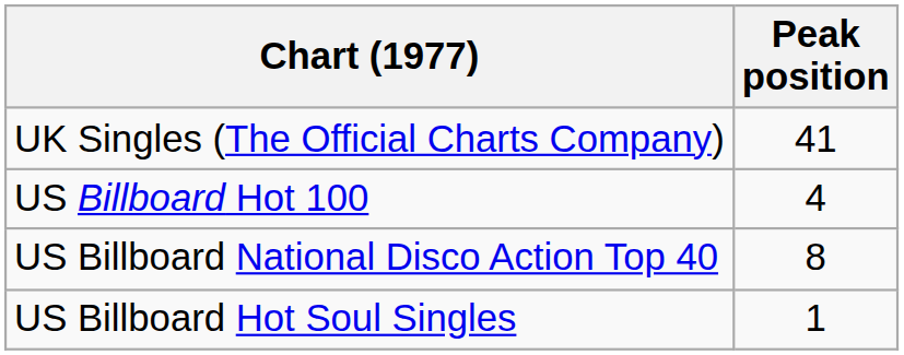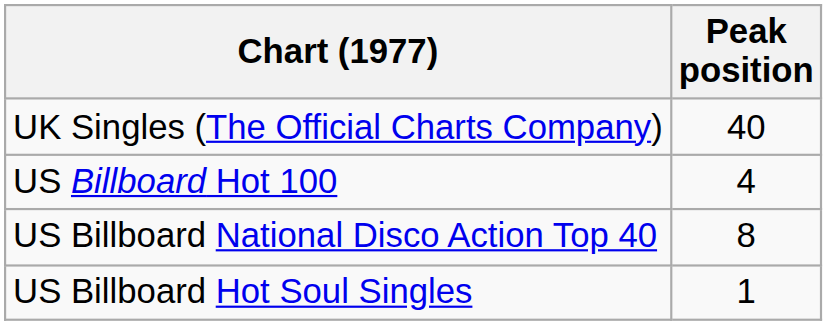UK Singles (The Official Charts Company) | Peak position: 41 -> 40
